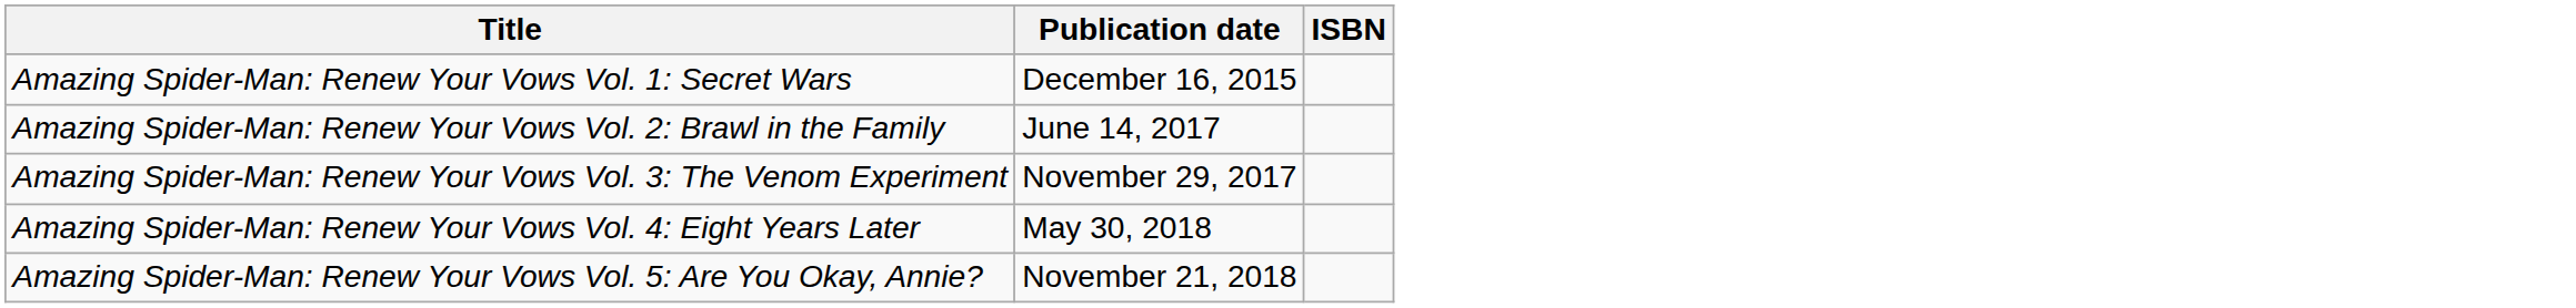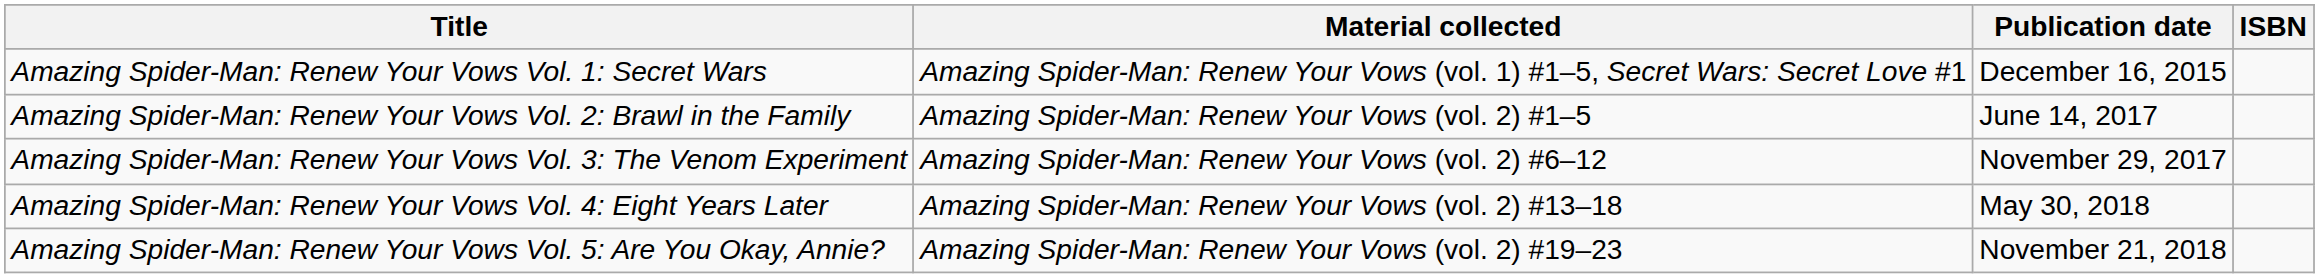+ column: Material collected | Amazing Spider-Man: Renew Your Vows (vol. 1) #1–5, Secret Wars: Secret Love #1 | Amazing Spider-Man: Renew Your Vows (vol. 2) #1–5 | Amazing Spider-Man: Renew Your Vows (vol. 2) #6–12 | Amazing Spider-Man: Renew Your Vows (vol. 2) #13–18 | Amazing Spider-Man: Renew Your Vows (vol. 2) #19–23
